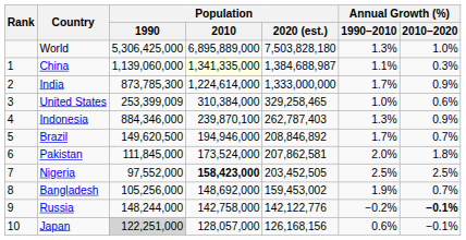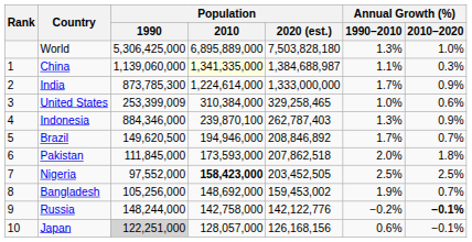Pakistan | Population / 2010: 173,524,000 -> 173,593,000
Pakistan | Population / 2020 (est.): 207,862,581 -> 207,862,518
